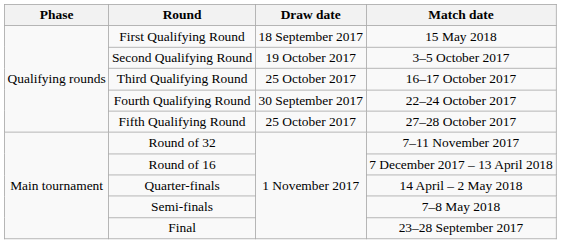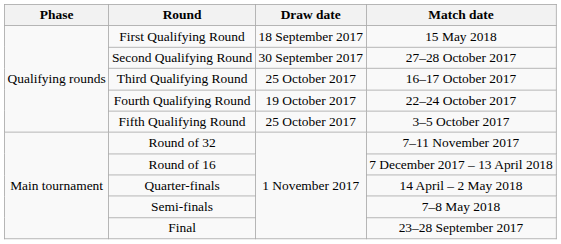Second Qualifying Round | Draw date: 19 October 2017 -> 30 September 2017
Second Qualifying Round | Match date: 3–5 October 2017 -> 27–28 October 2017
Fourth Qualifying Round | Draw date: 30 September 2017 -> 19 October 2017
Fifth Qualifying Round | Match date: 27–28 October 2017 -> 3–5 October 2017
